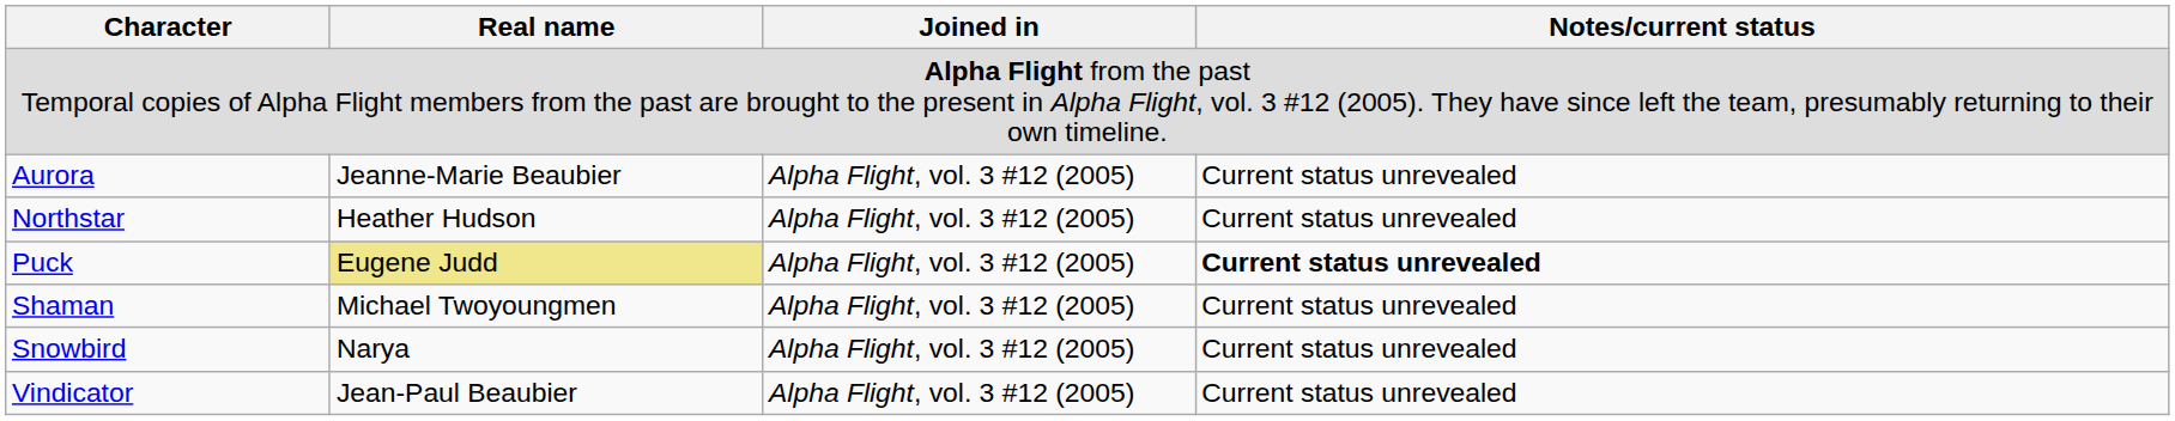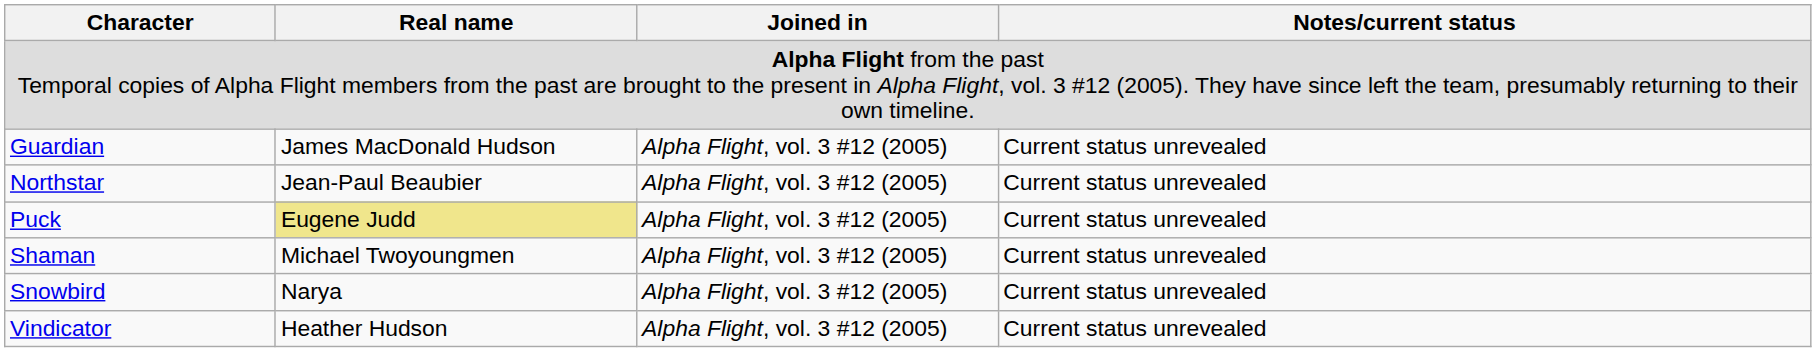- row: Aurora | Jeanne-Marie Beaubier | Alpha Flight, vol. 3 #12 (2005) | Current status unrevealed
+ row: Guardian | James MacDonald Hudson | Alpha Flight, vol. 3 #12 (2005) | Current status unrevealed
Northstar | Real name: Heather Hudson -> Jean-Paul Beaubier
Puck | Notes/current status: bold -> normal
Vindicator | Real name: Jean-Paul Beaubier -> Heather Hudson
